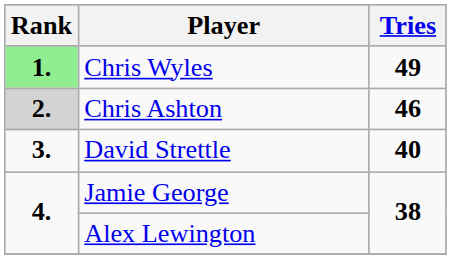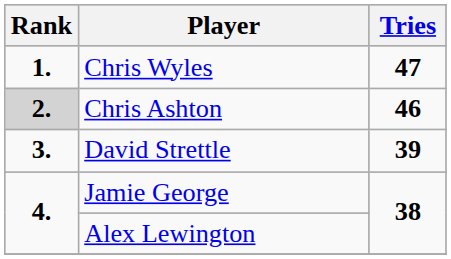Chris Wyles | Rank: lightgreen background -> no background
Chris Wyles | Tries: 49 -> 47
David Strettle | Tries: 40 -> 39
